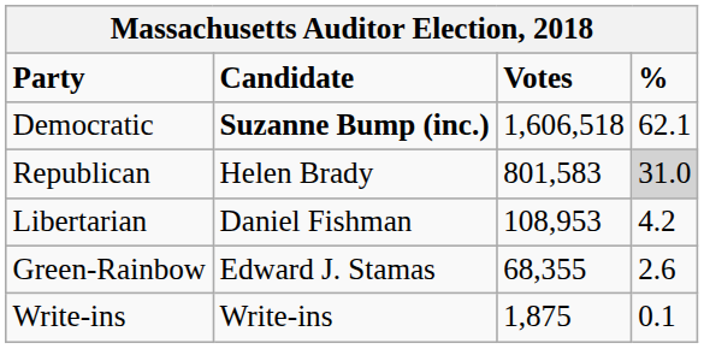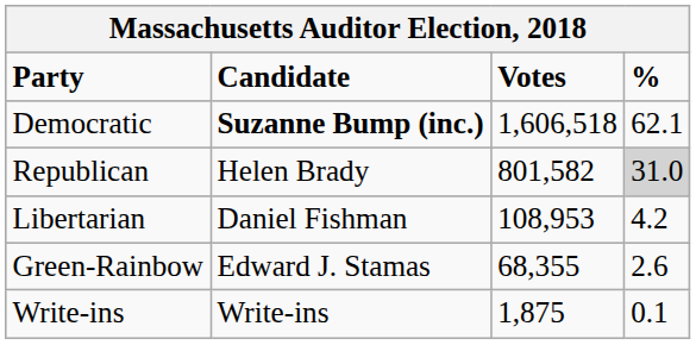Republican | Votes: 801,583 -> 801,582
